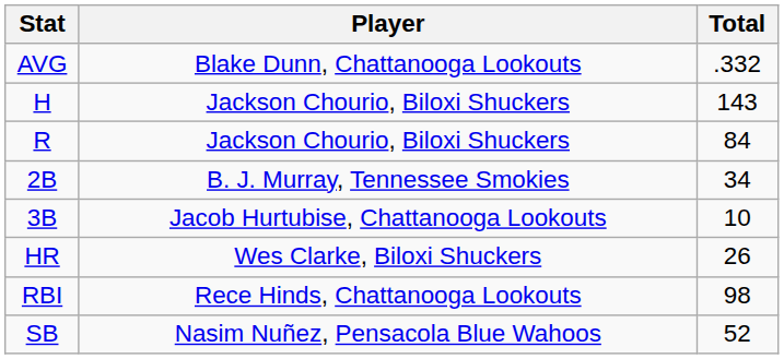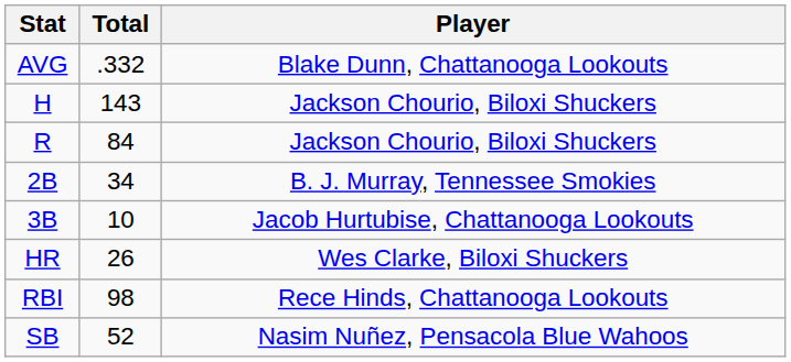columns swapped: Player <-> Total
